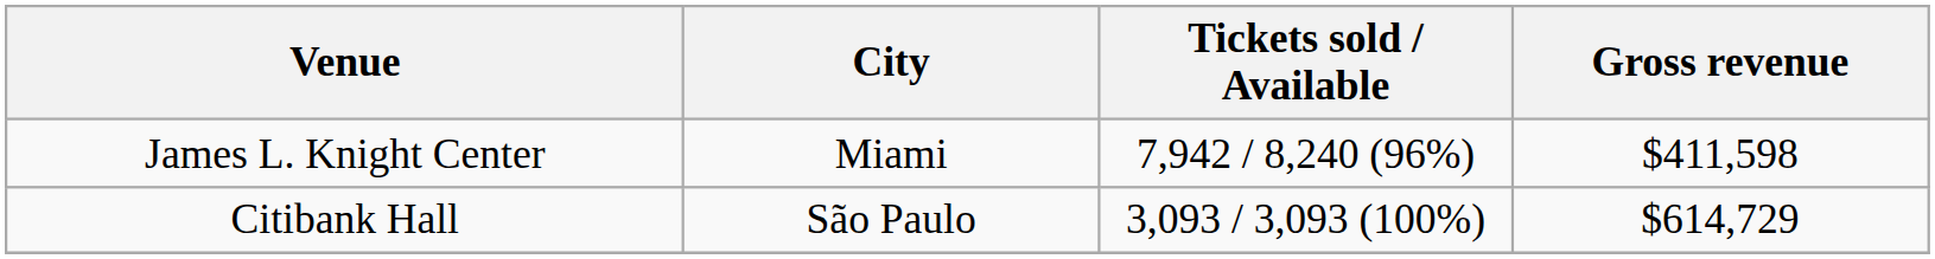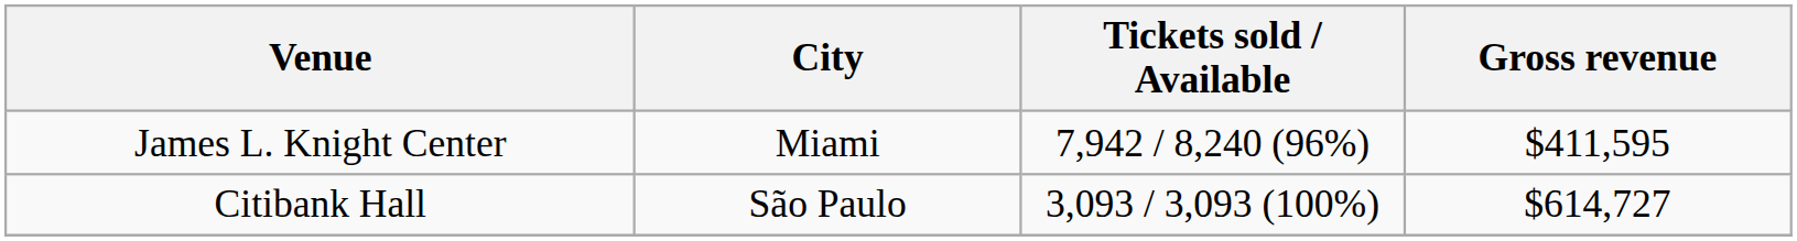James L. Knight Center | Gross revenue: $411,598 -> $411,595
Citibank Hall | Gross revenue: $614,729 -> $614,727
